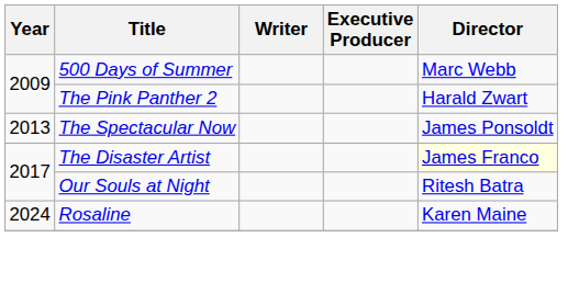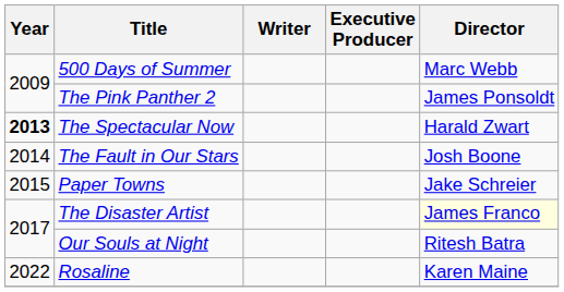The Pink Panther 2 | Director: Harald Zwart -> James Ponsoldt
The Spectacular Now | Year: normal -> bold
The Spectacular Now | Director: James Ponsoldt -> Harald Zwart
+ row: 2014 | The Fault in Our Stars | Josh Boone
+ row: 2015 | Paper Towns | Jake Schreier
Rosaline | Year: 2024 -> 2022
